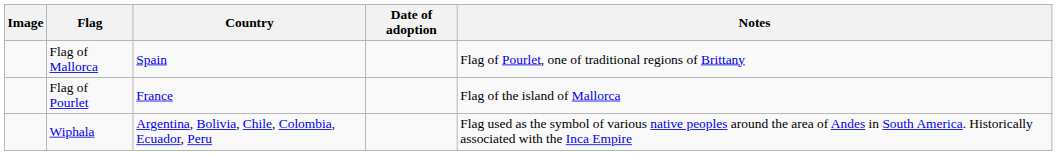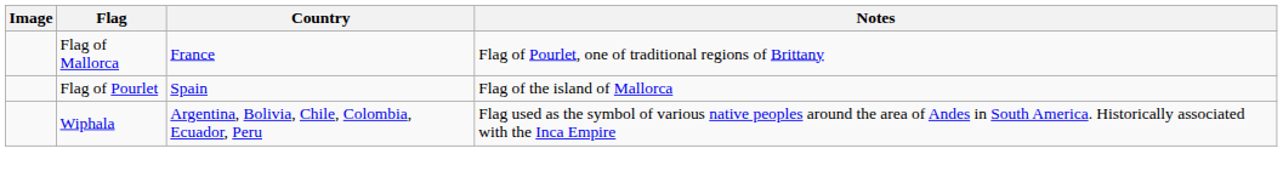- column: Date of adoption
Flag of Mallorca | Country: Spain -> France
Flag of Pourlet | Country: France -> Spain
